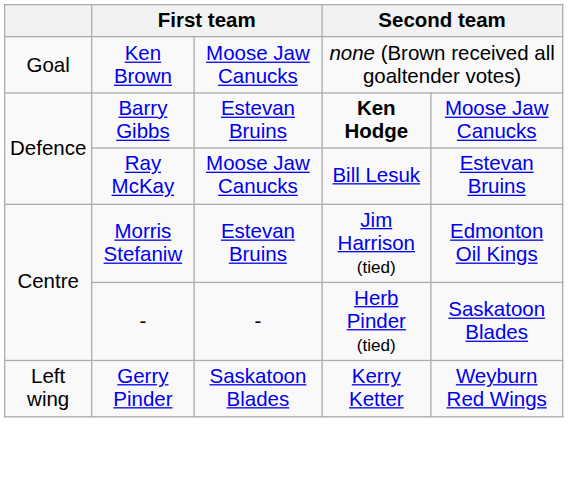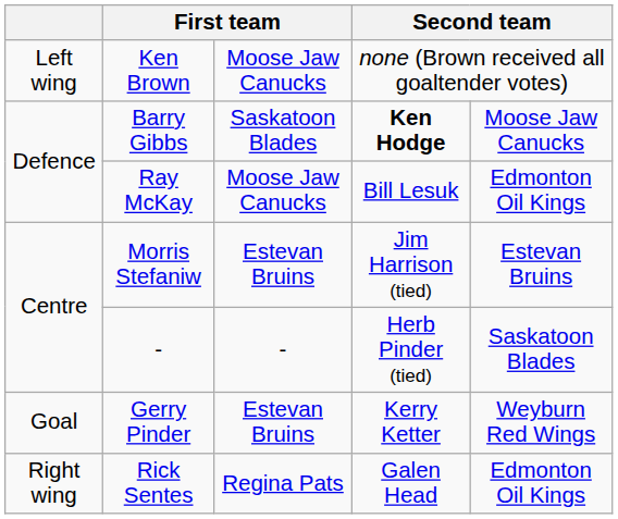Ken Brown | column 1: Goal -> Left wing
Barry Gibbs | column 3: Estevan Bruins -> Saskatoon Blades
Ray McKay | column 5: Estevan Bruins -> Edmonton Oil Kings
Morris Stefaniw | column 5: Edmonton Oil Kings -> Estevan Bruins
Gerry Pinder | column 1: Left wing -> Goal
Gerry Pinder | column 3: Saskatoon Blades -> Estevan Bruins
+ row: Right wing | Rick Sentes | Regina Pats | Galen Head | Edmonton Oil Kings
